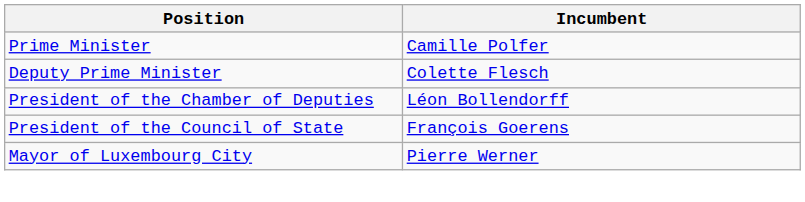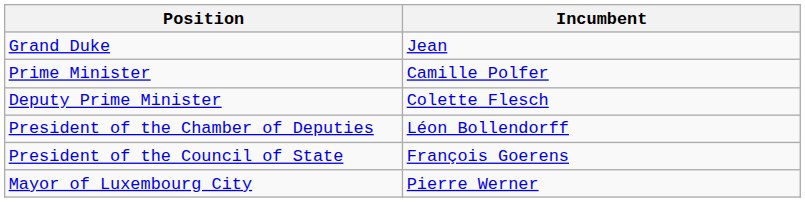+ row: Grand Duke | Jean
